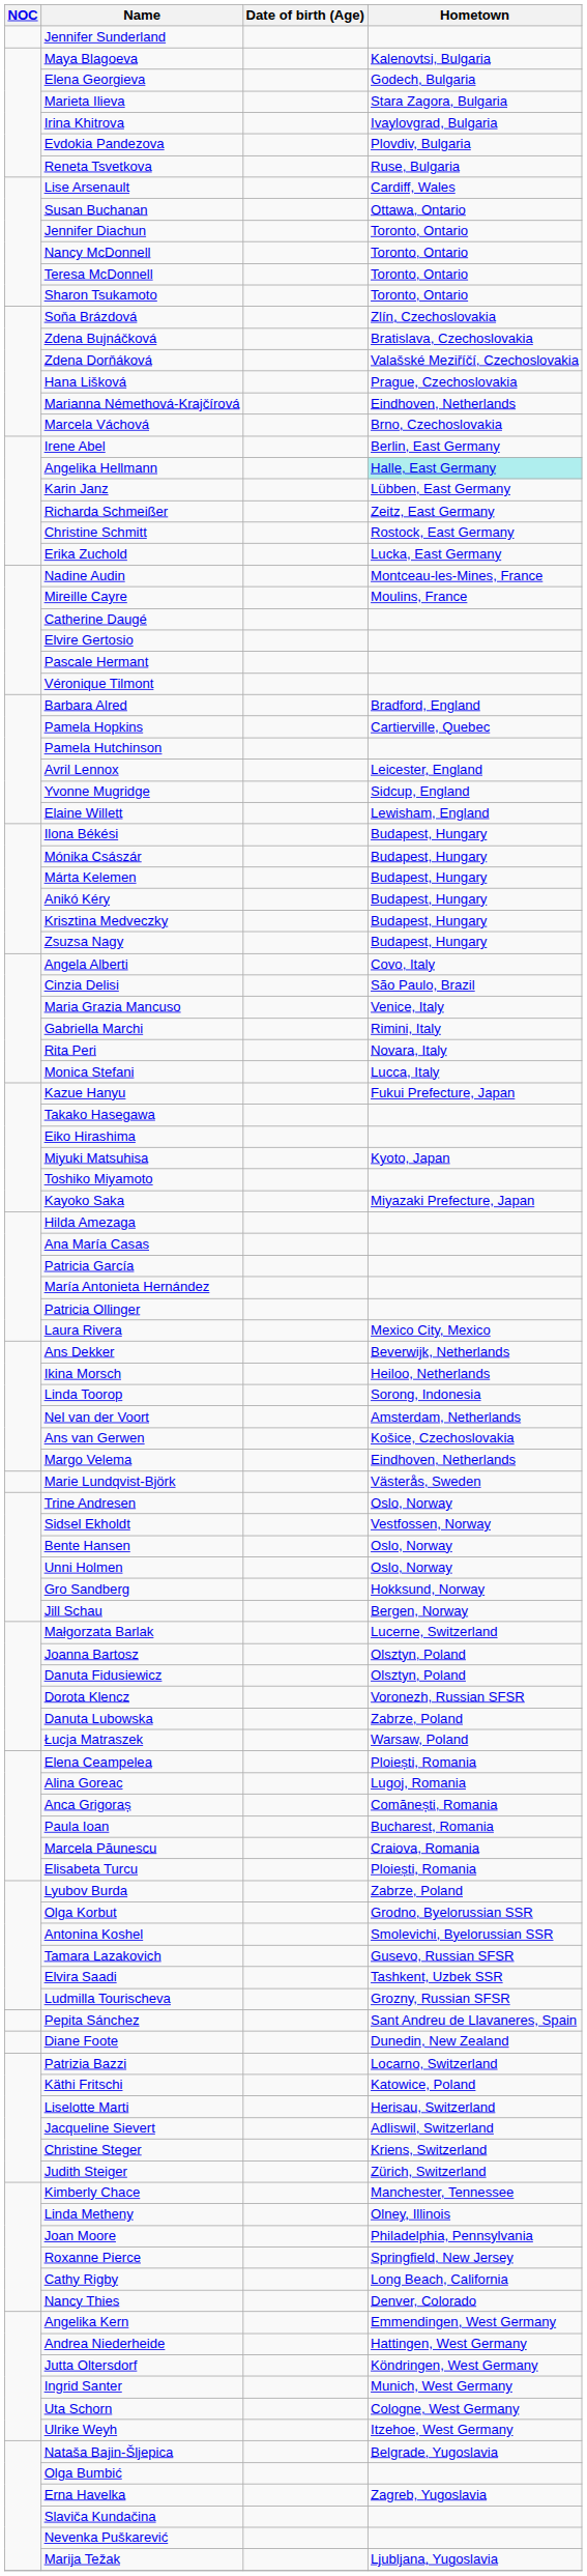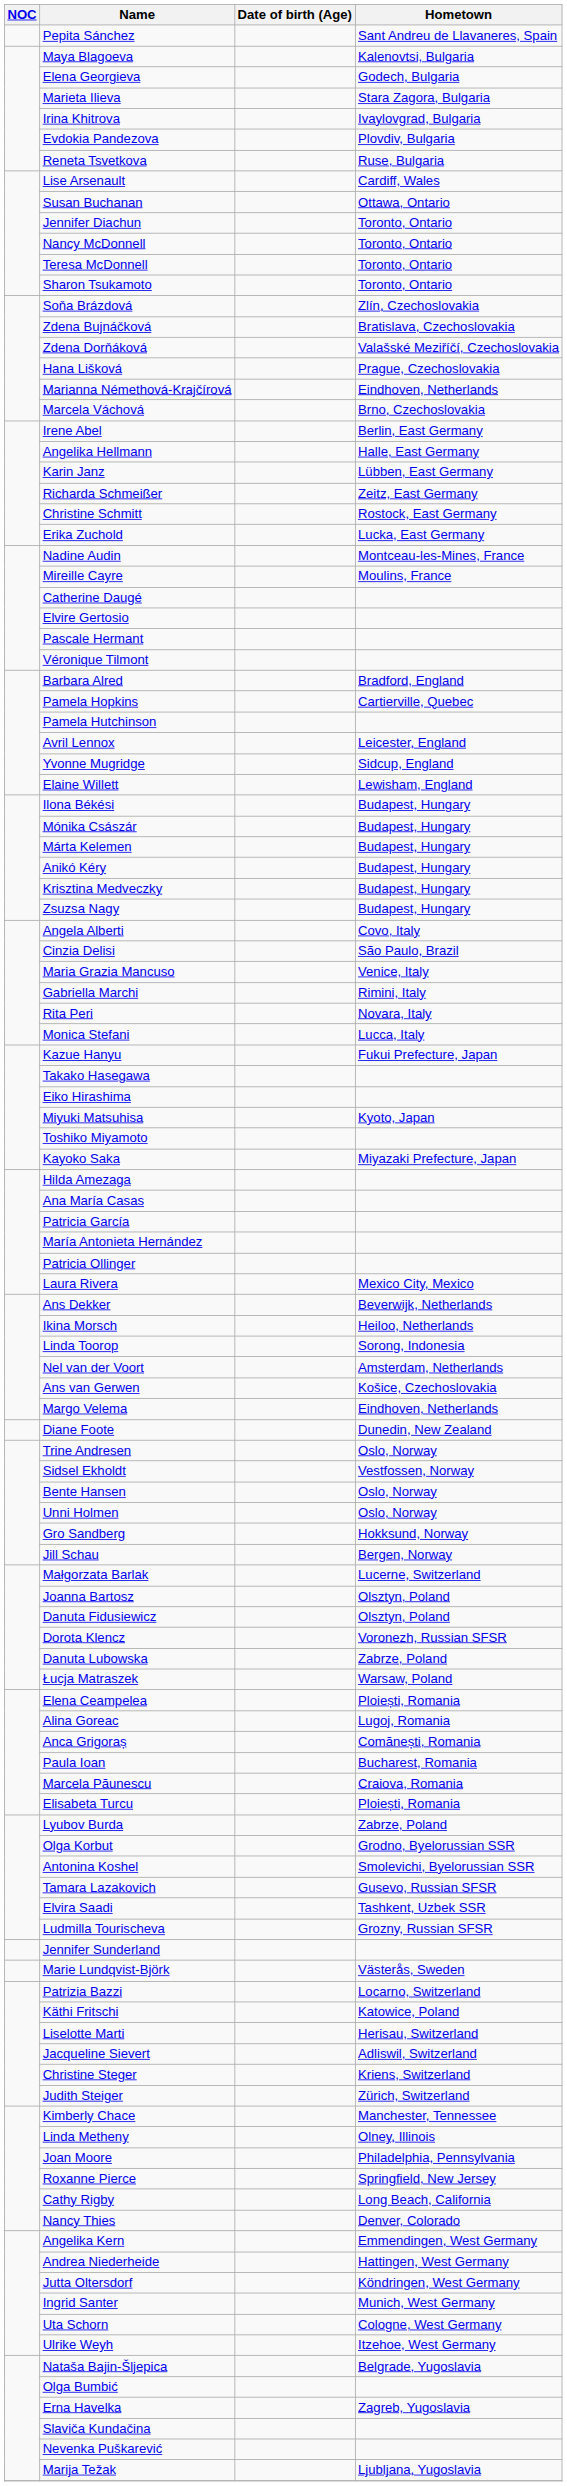rows swapped: Jennifer Sunderland <-> Pepita Sánchez
Angelika Hellmann | Hometown: paleturquoise background -> no background
rows swapped: Diane Foote <-> Marie Lundqvist-Björk
